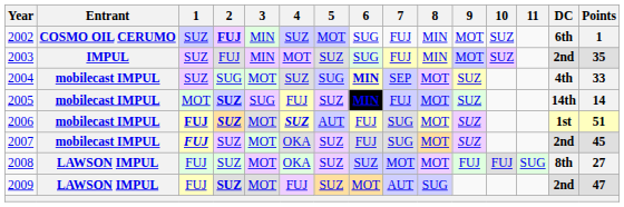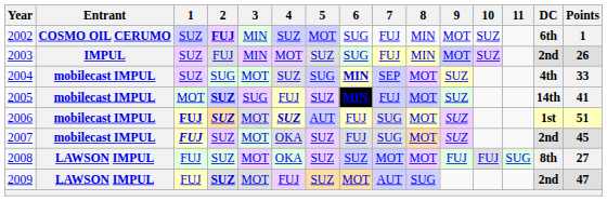2003 | Points: 35 -> 26
2005 | Points: 14 -> 41
